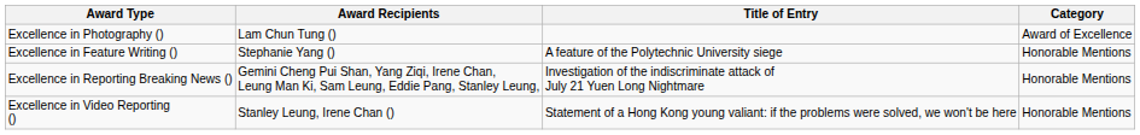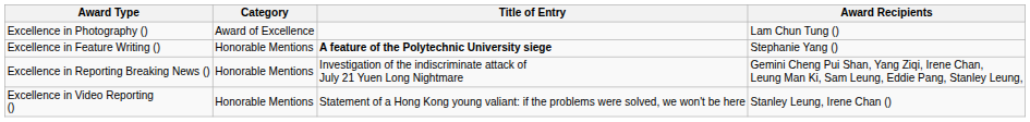columns swapped: Category <-> Award Recipients
Excellence in Feature Writing () | Title of Entry: normal -> bold
